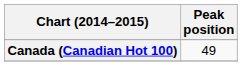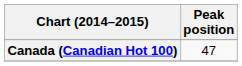Canada (Canadian Hot 100) | Peak position: 49 -> 47
